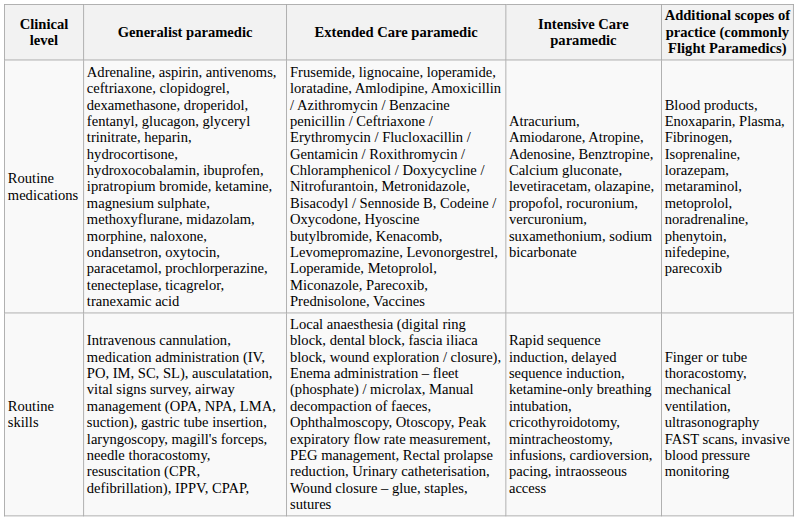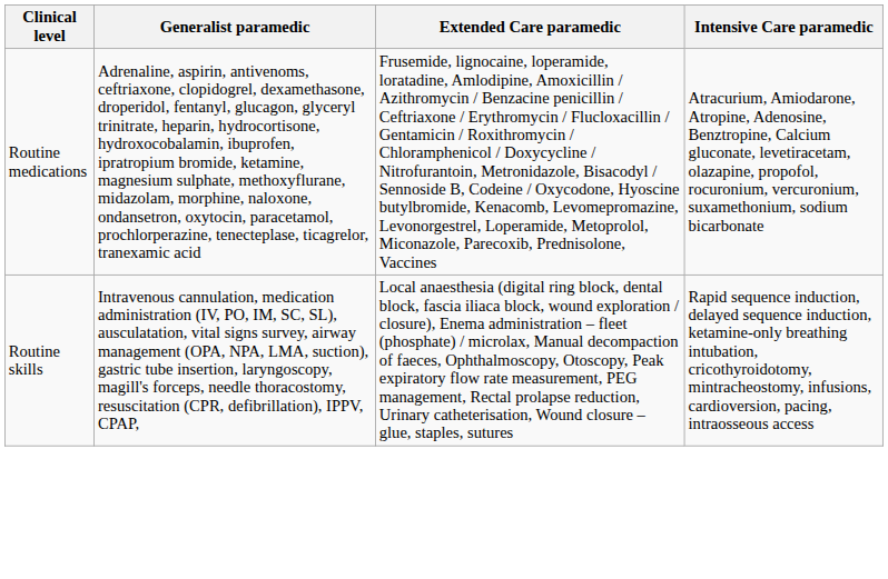- column: Additional scopes of practice (commonly Flight Paramedics) | Blood products, Enoxaparin, Plasma, Fibrinogen, Isoprenaline, lorazepam, metaraminol, metoprolol, noradrenaline, phenytoin, nifedepine, parecoxib | Finger or tube thoracostomy, mechanical ventilation, ultrasonography FAST scans, invasive blood pressure monitoring
